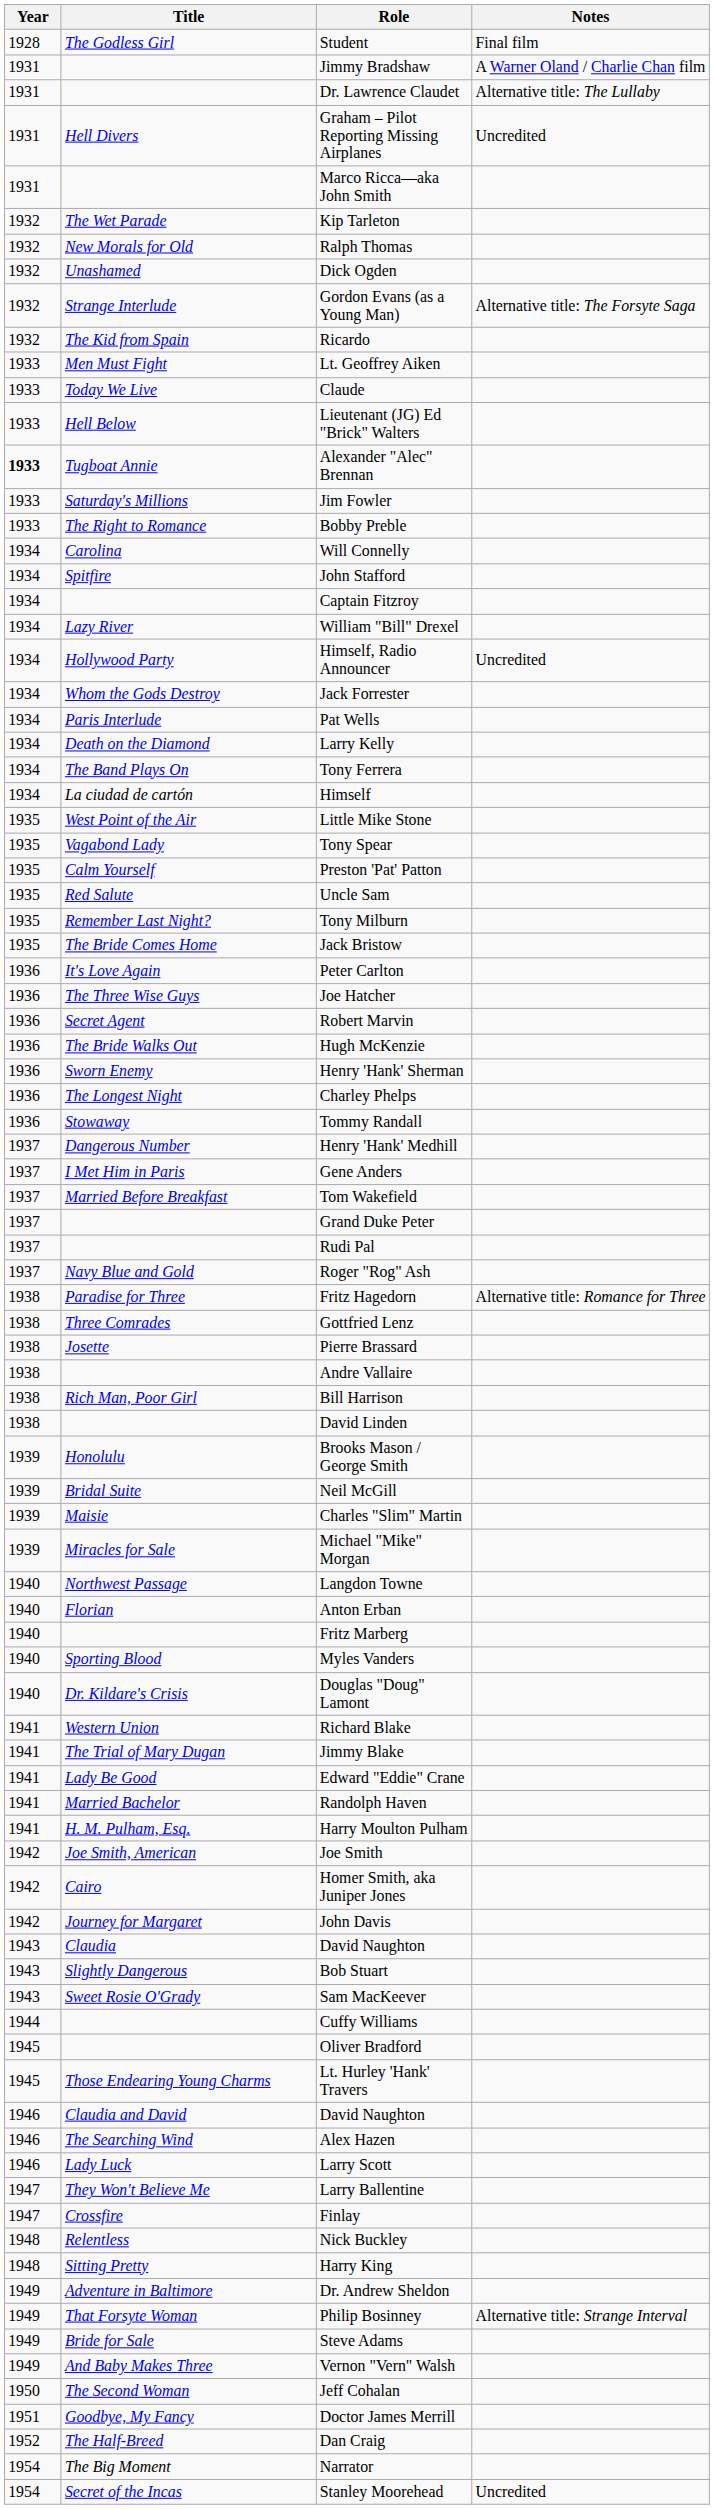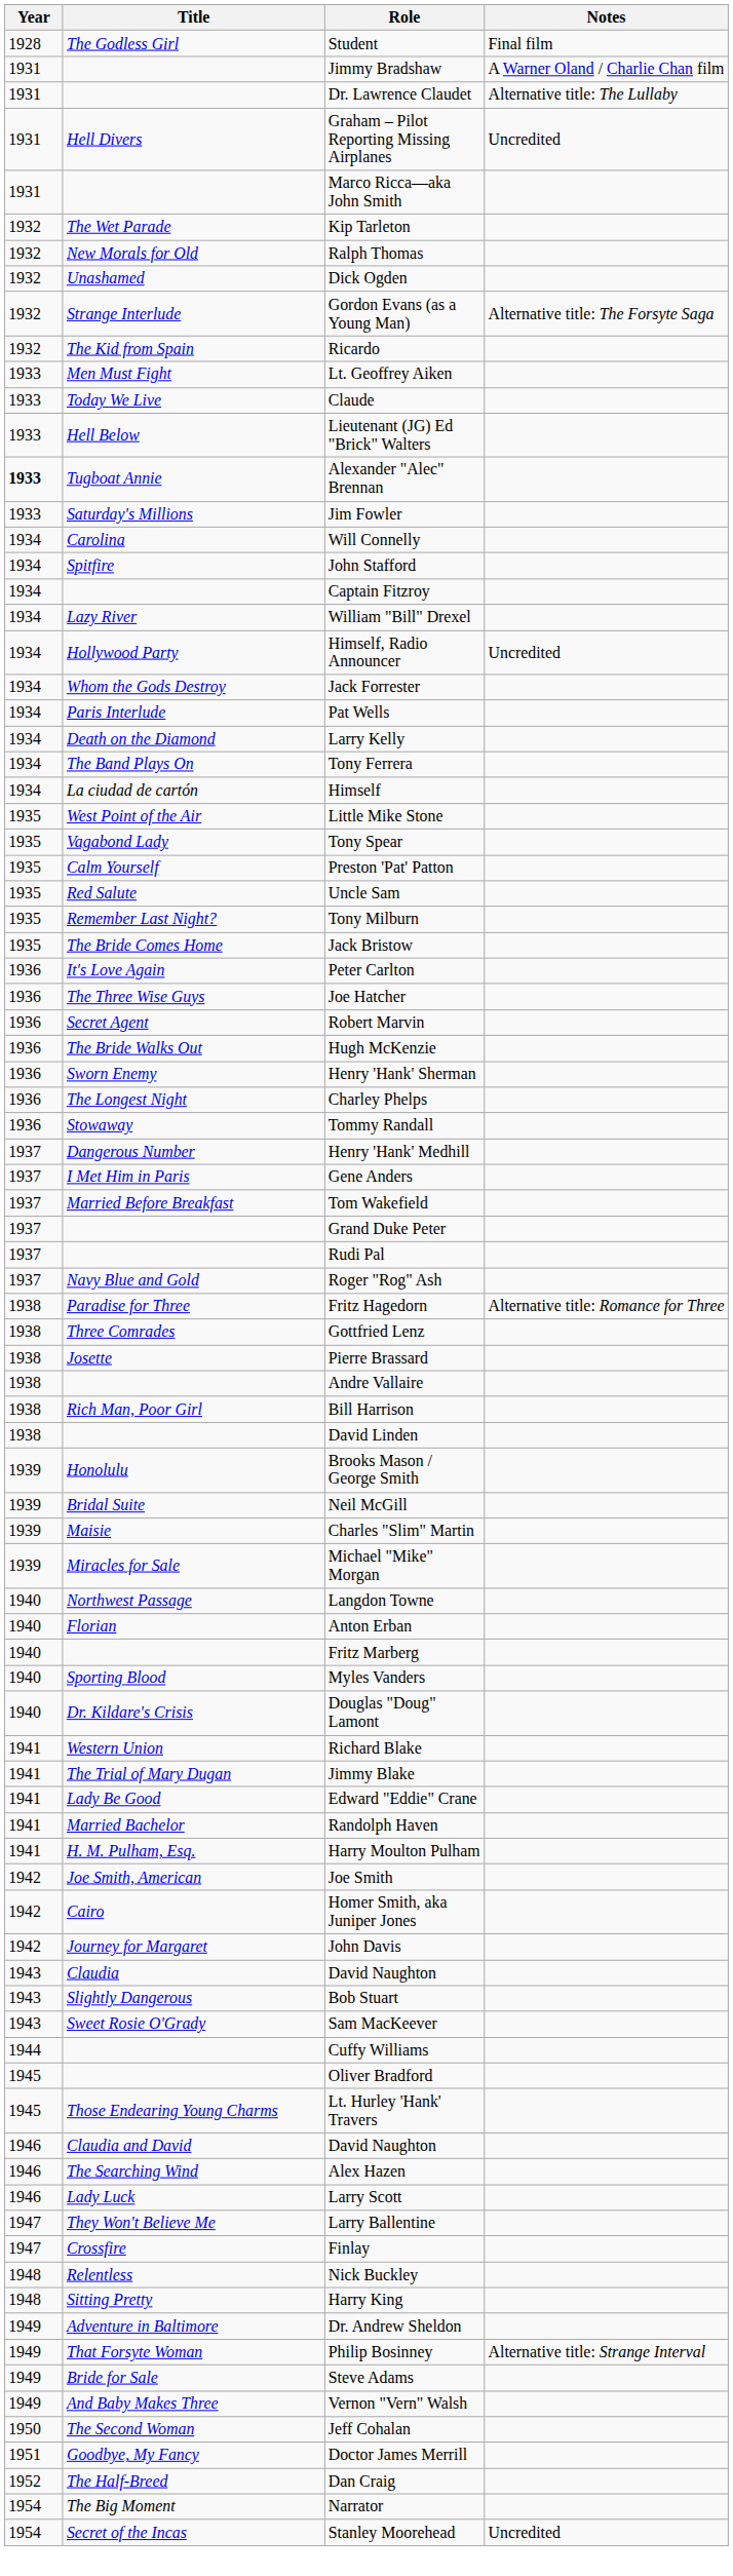- row: 1933 | The Right to Romance | Bobby Preble
